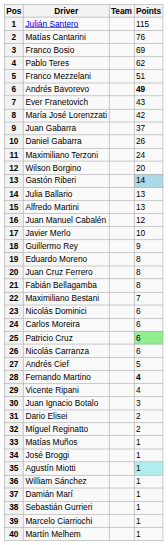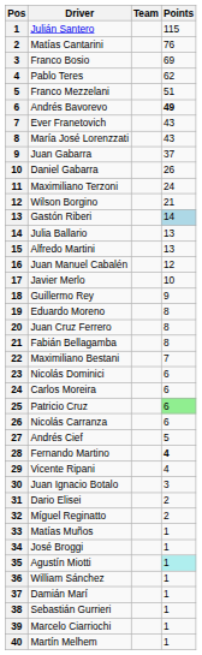María José Lorenzzati | Points: 42 -> 43
Wilson Borgino | Points: 20 -> 21
